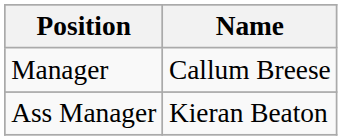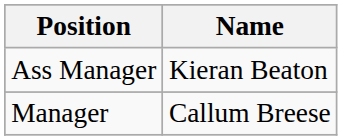rows swapped: Manager <-> Ass Manager
